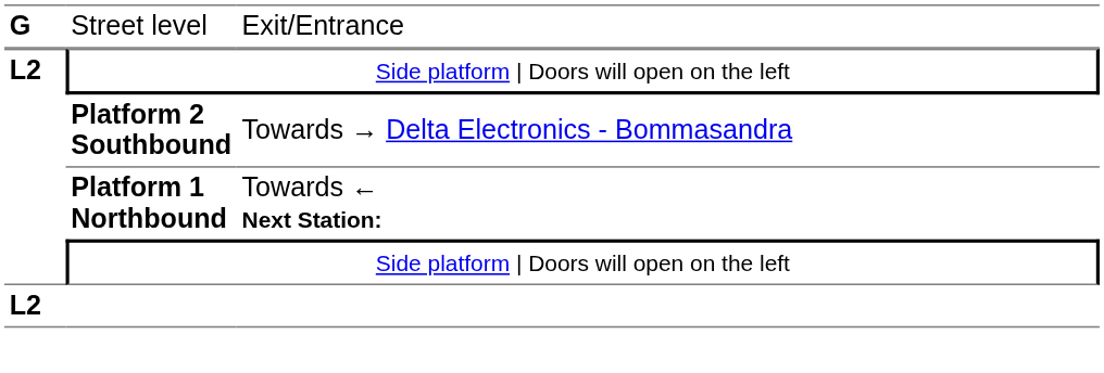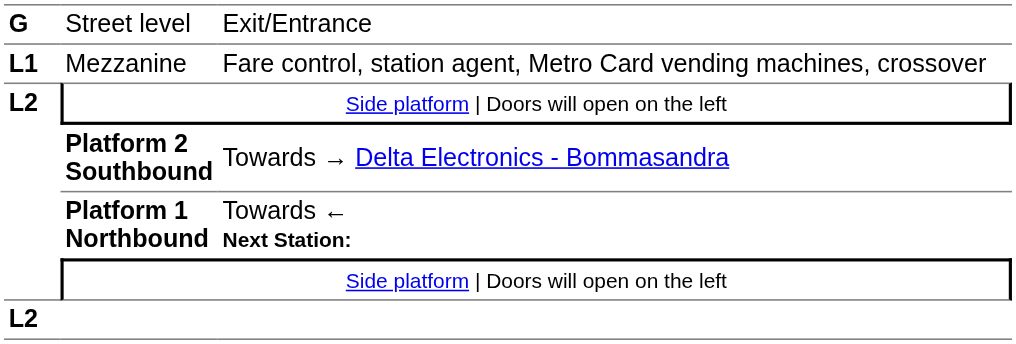+ row: L1 | Mezzanine | Fare control, station agent, Metro Card vending machines, crossover
